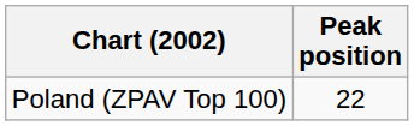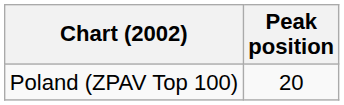Poland (ZPAV Top 100) | Peak position: 22 -> 20
